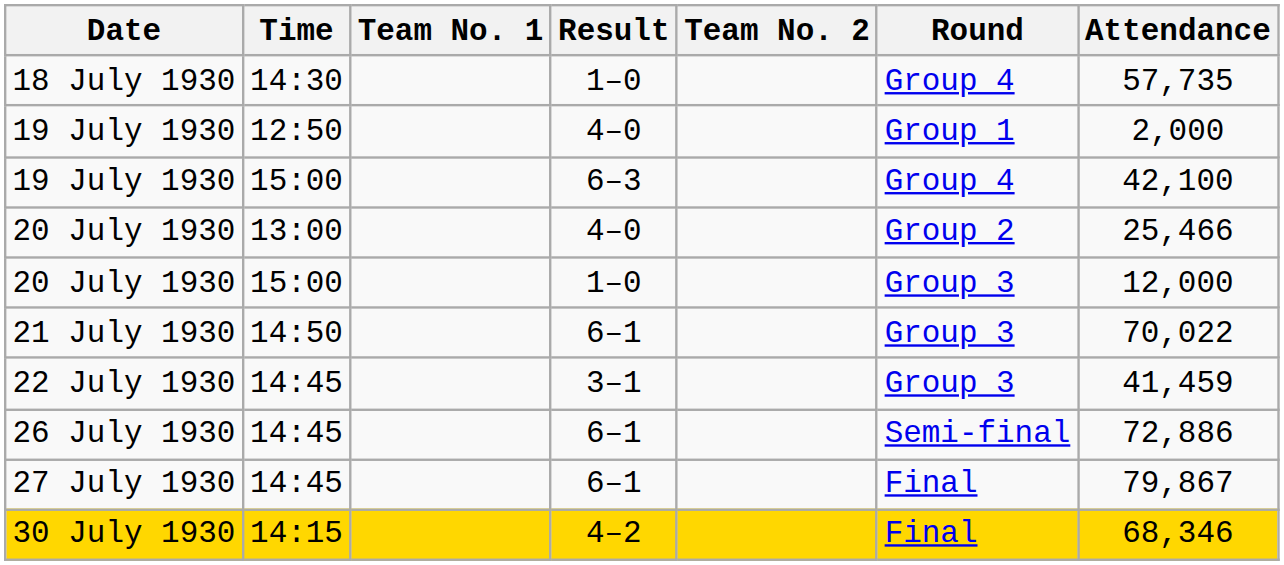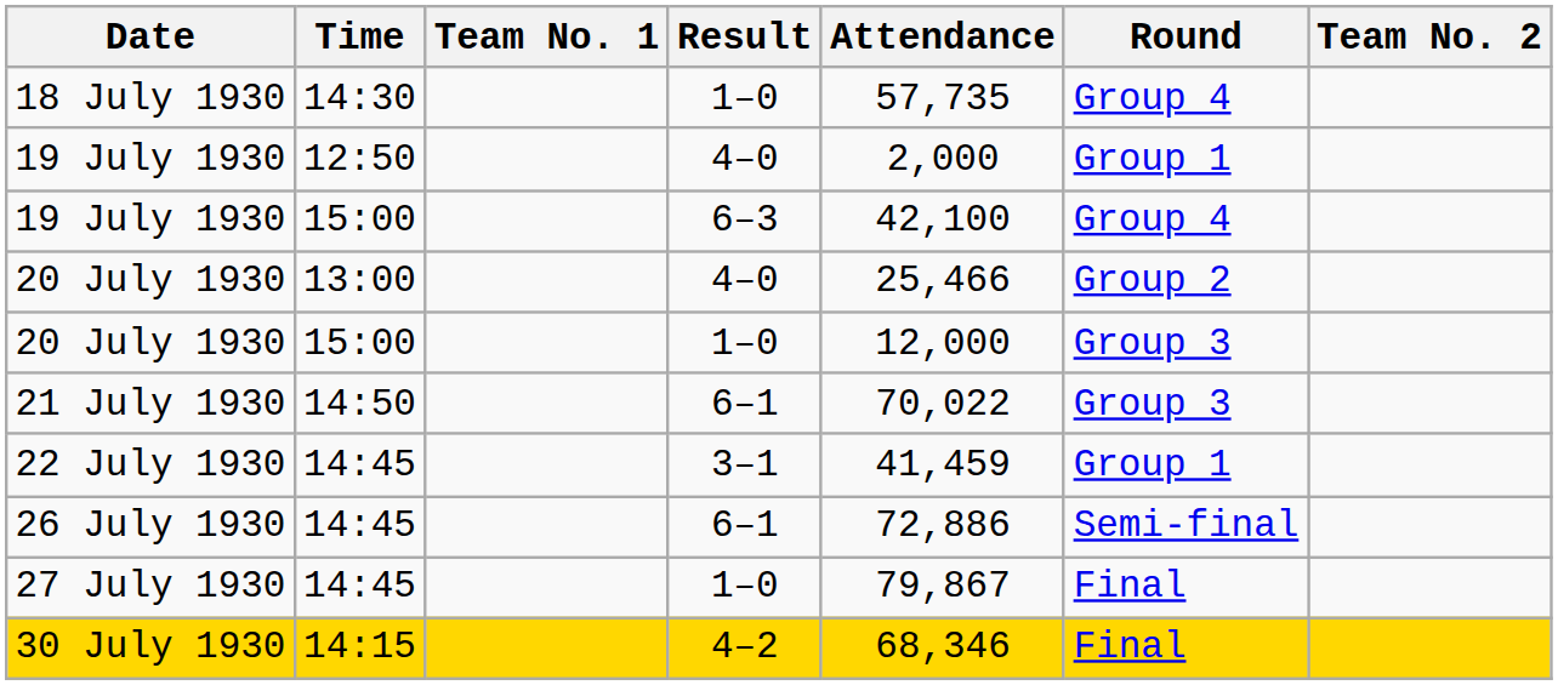columns swapped: Team No. 2 <-> Attendance
22 July 1930 | Round: Group 3 -> Group 1
27 July 1930 | Result: 6–1 -> 1–0
